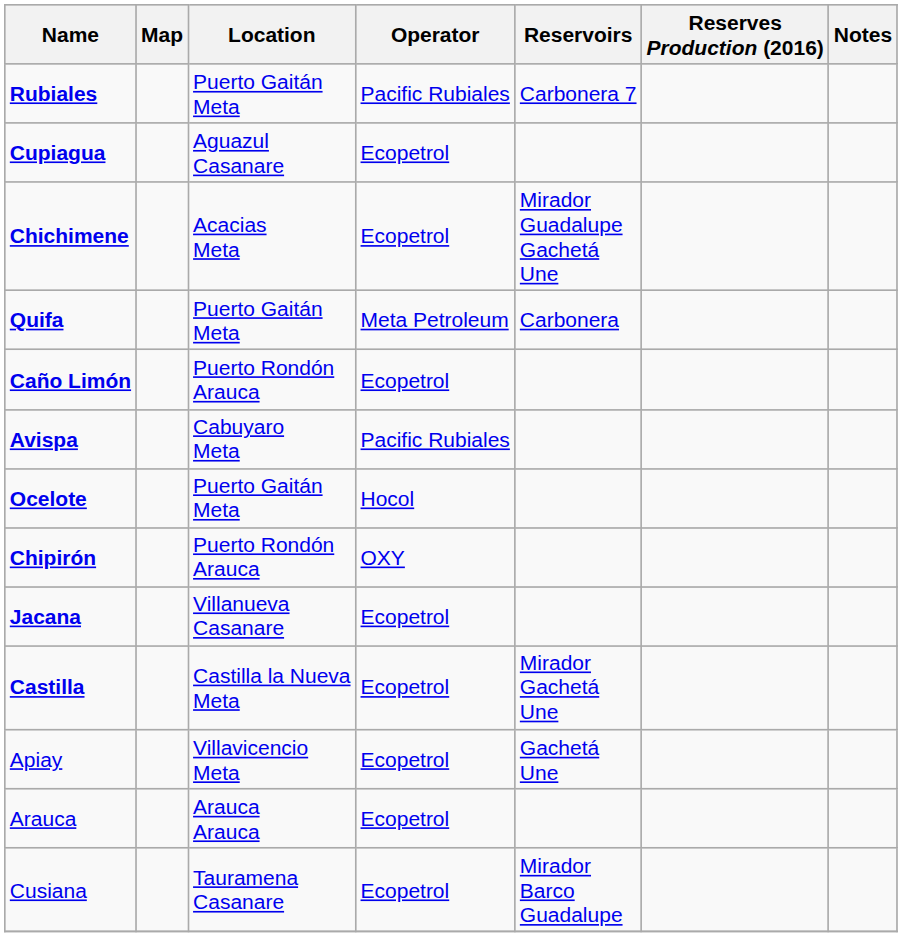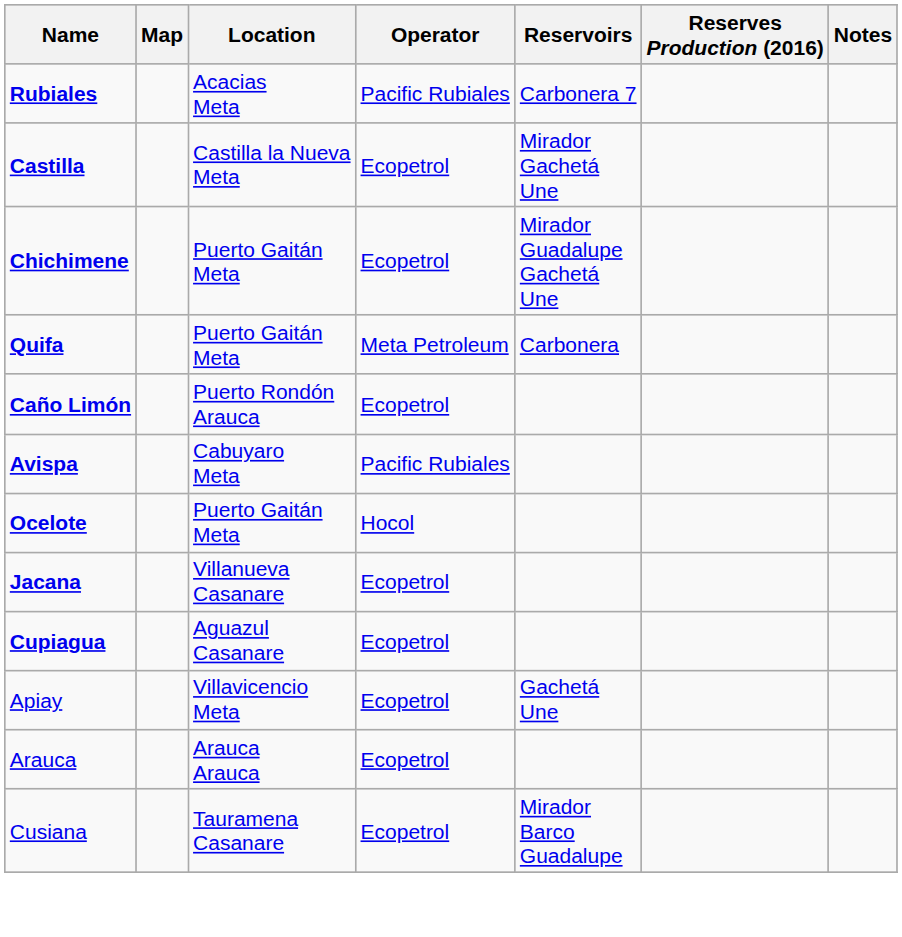Rubiales | Location: Puerto Gaitán Meta -> Acacias Meta
rows swapped: Castilla <-> Cupiagua
Chichimene | Location: Acacias Meta -> Puerto Gaitán Meta
- row: Chipirón | Puerto Rondón Arauca | OXY
